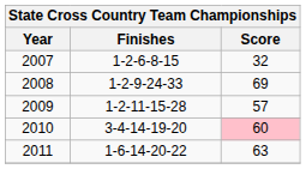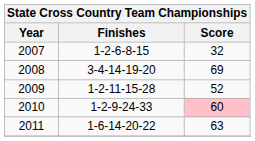2008 | Finishes: 1-2-9-24-33 -> 3-4-14-19-20
2009 | Score: 57 -> 52
2010 | Finishes: 3-4-14-19-20 -> 1-2-9-24-33
